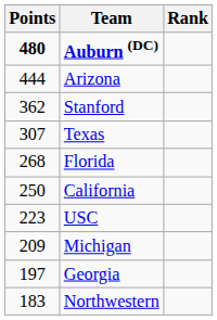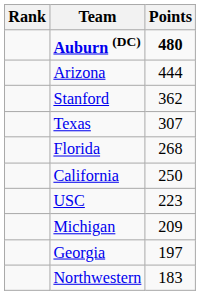columns swapped: Rank <-> Points
